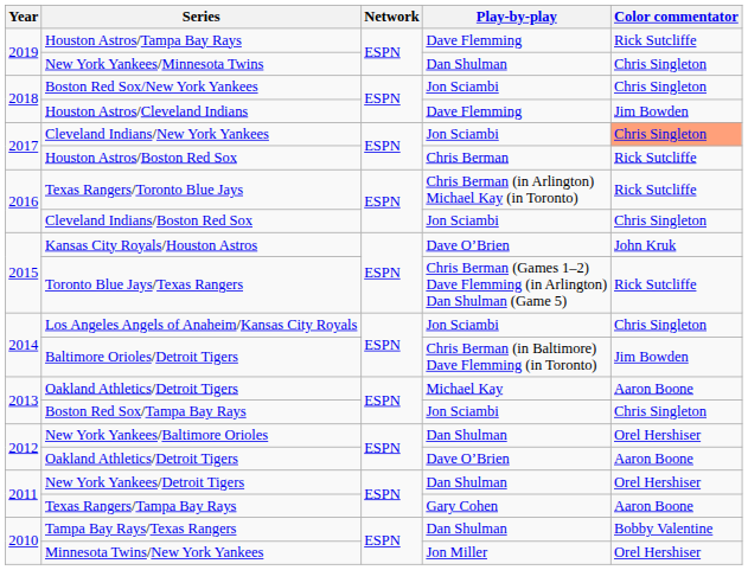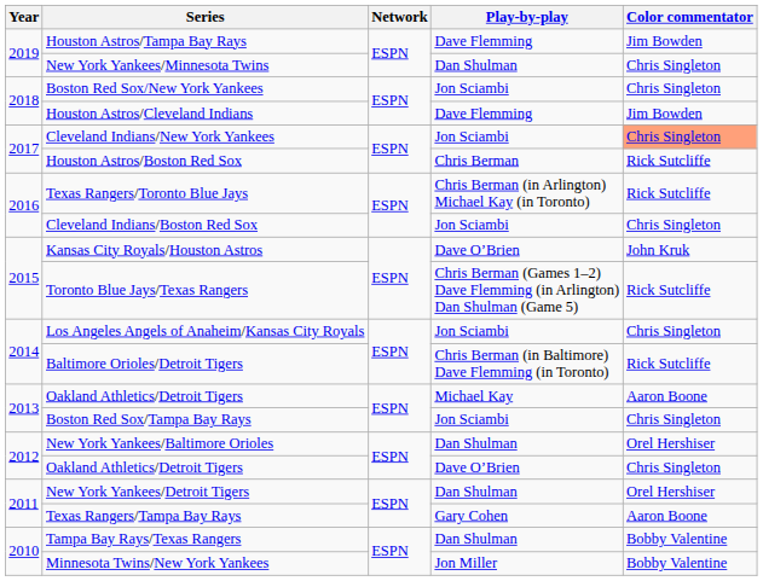Houston Astros/Tampa Bay Rays | Color commentator: Rick Sutcliffe -> Jim Bowden
Baltimore Orioles/Detroit Tigers | Color commentator: Jim Bowden -> Rick Sutcliffe
Oakland Athletics/Detroit Tigers / Dave O’Brien | Color commentator: Aaron Boone -> Chris Singleton
Minnesota Twins/New York Yankees | Color commentator: Orel Hershiser -> Bobby Valentine
